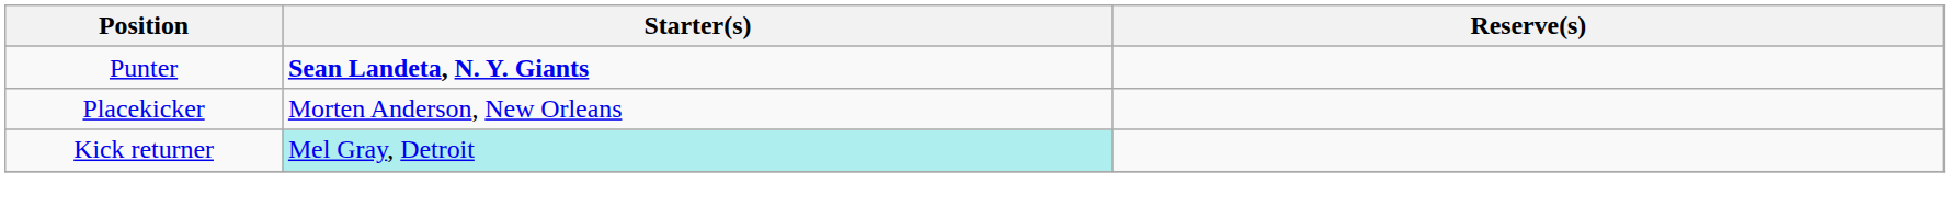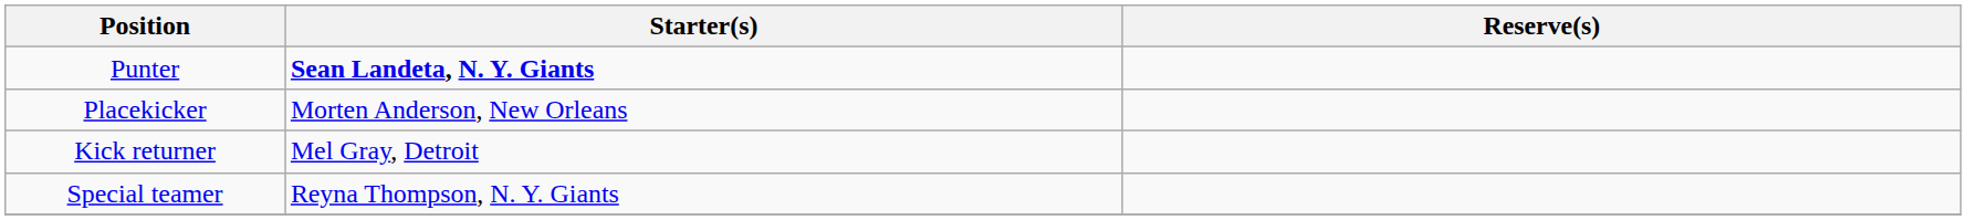Kick returner | Starter(s): paleturquoise background -> no background
+ row: Special teamer | Reyna Thompson, N. Y. Giants
